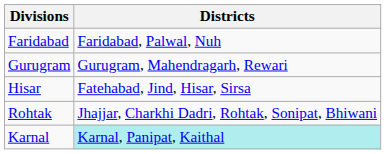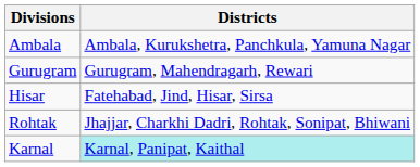+ row: Ambala | Ambala, Kurukshetra, Panchkula, Yamuna Nagar
- row: Faridabad | Faridabad, Palwal, Nuh
